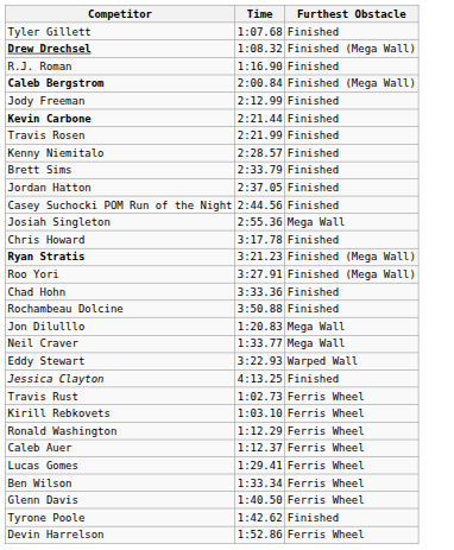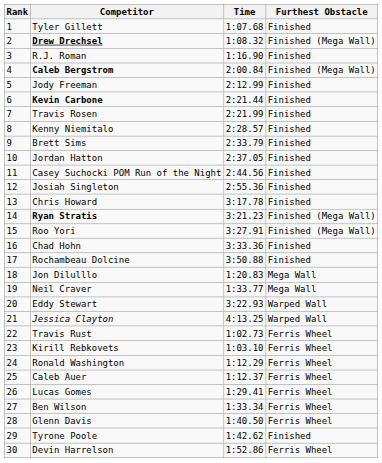+ column: Rank | 1 | 2 | 3 | 4 | 5 | 6 | 7 | 8 | 9 | 10 | 11 | 12 | 13 | 14 | 15 | 16 | 17 | 18 | 19 | 20 | 21 | 22 | 23 | 24 | 25 | 26 | 27 | 28 | 29 | 30
Josiah Singleton | Furthest Obstacle: Mega Wall -> Finished
Jessica Clayton | Furthest Obstacle: Finished -> Warped Wall
